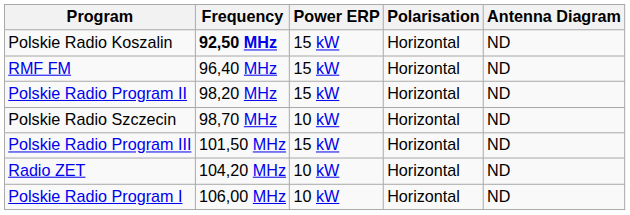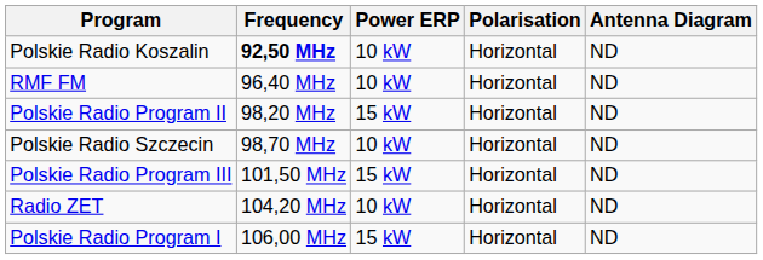Polskie Radio Koszalin | Power ERP: 15 kW -> 10 kW
RMF FM | Power ERP: 15 kW -> 10 kW
Polskie Radio Program I | Power ERP: 10 kW -> 15 kW
